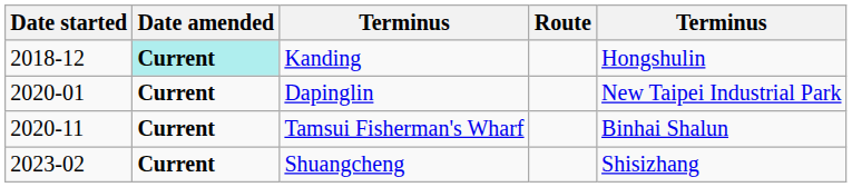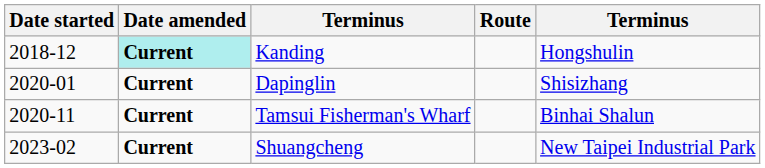Dapinglin | column 5: New Taipei Industrial Park -> Shisizhang
Shuangcheng | column 5: Shisizhang -> New Taipei Industrial Park
